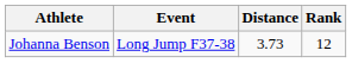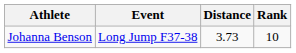Johanna Benson | Rank: 12 -> 10
